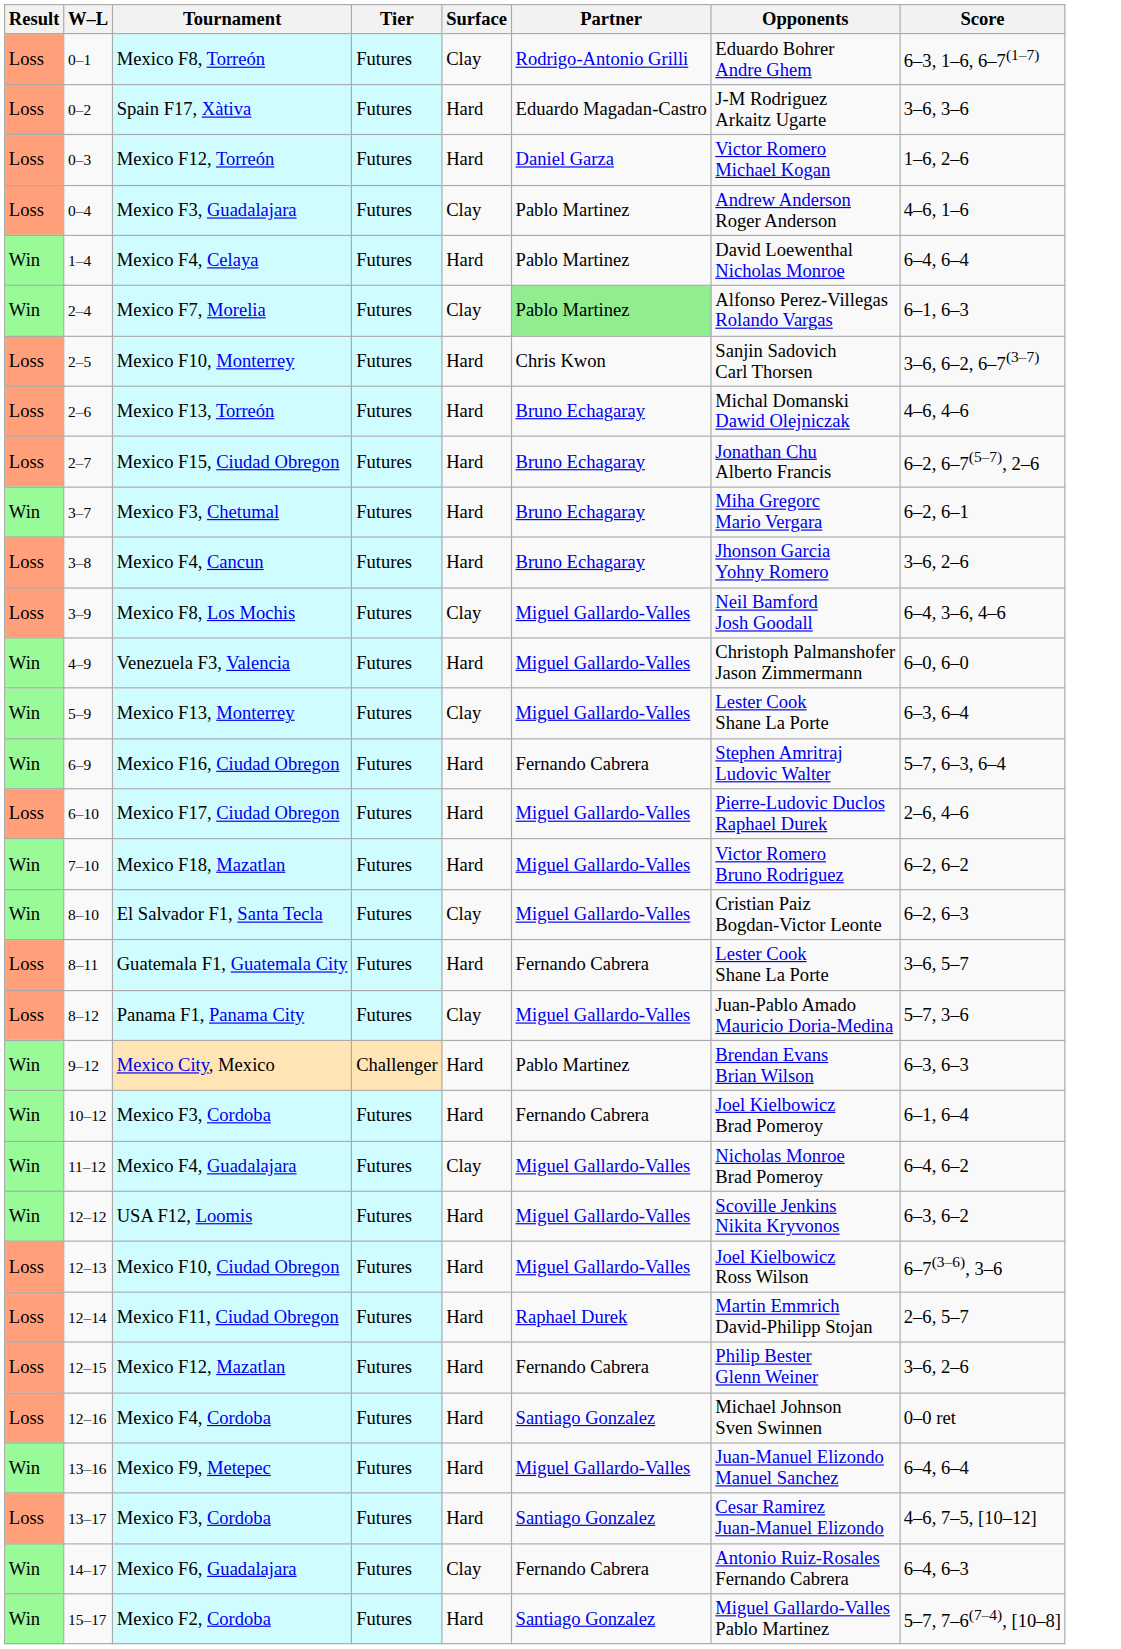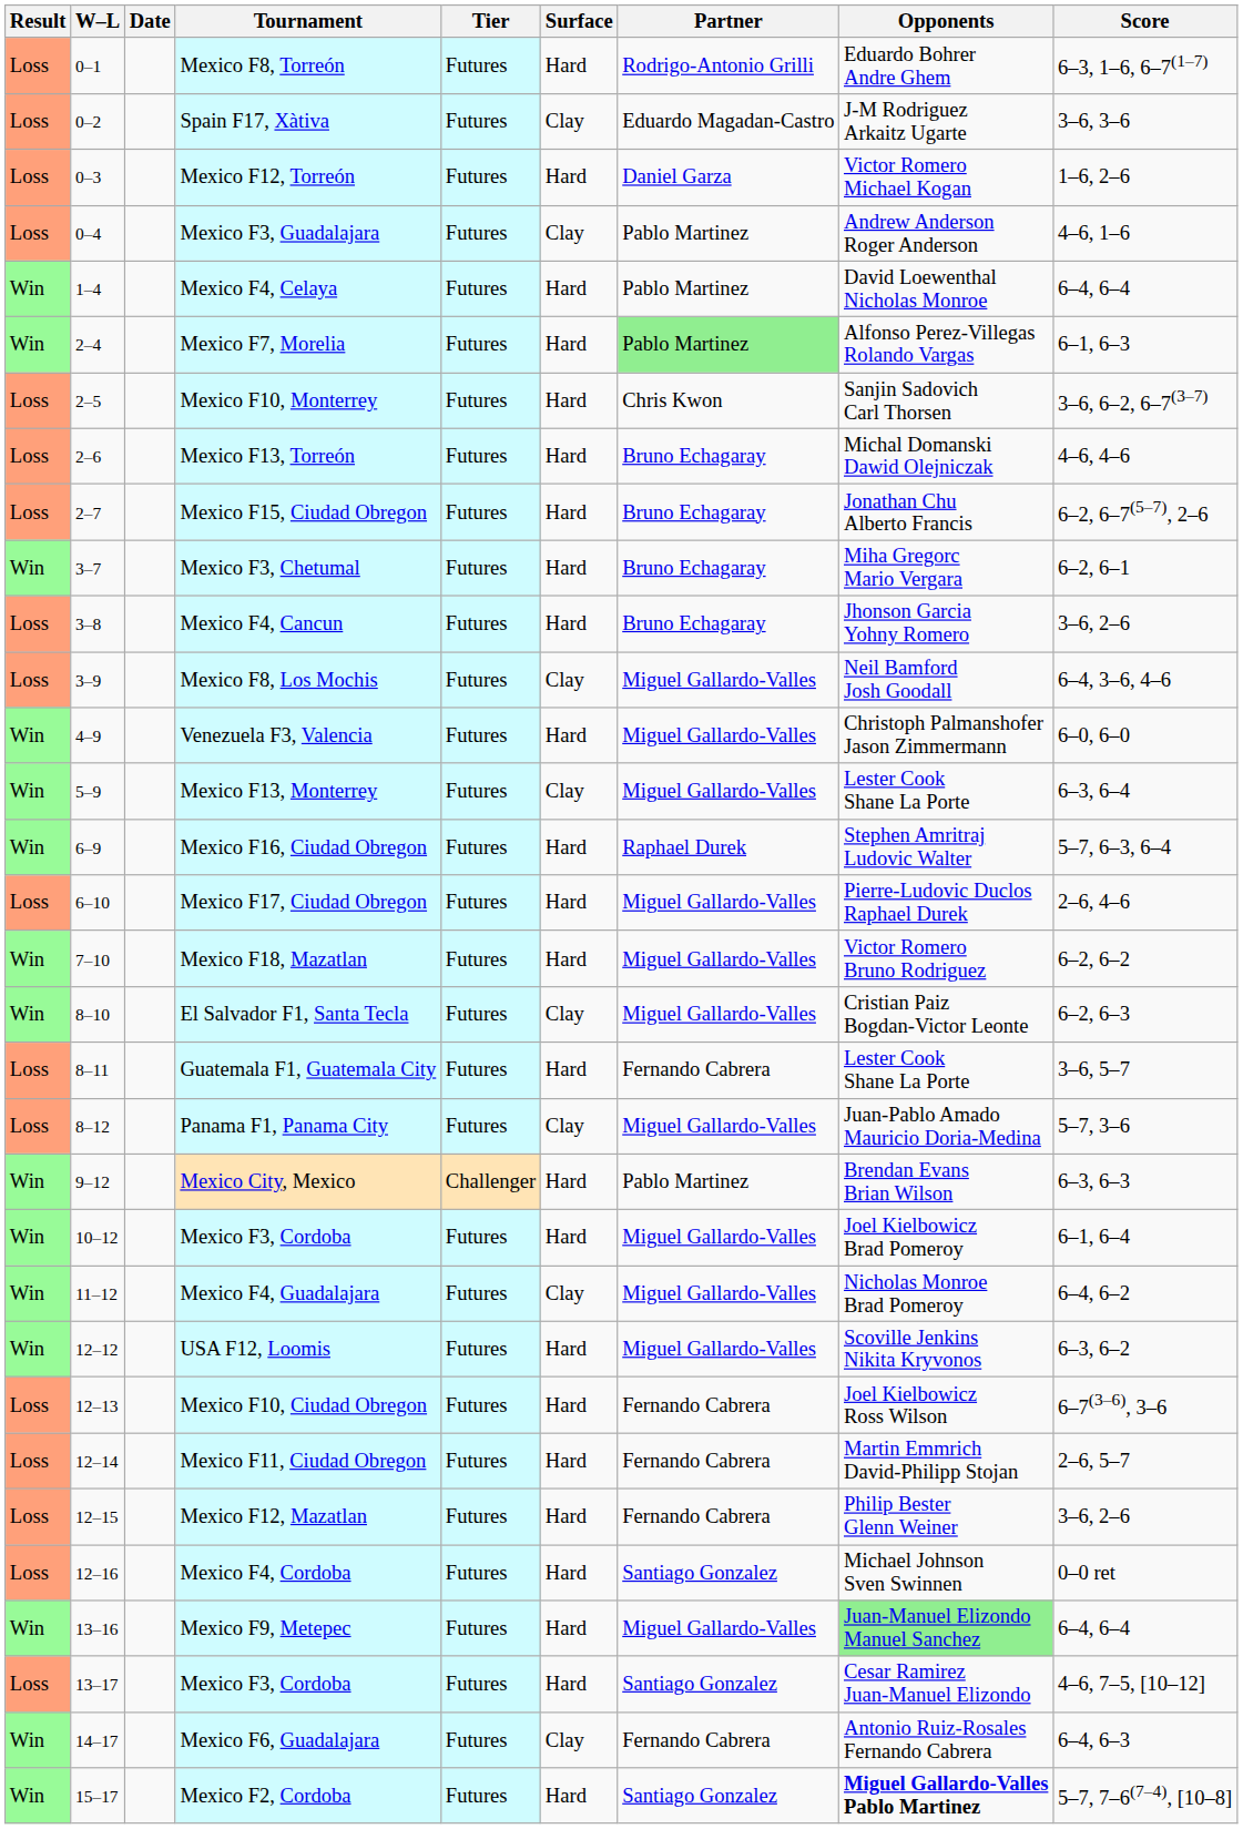+ column: Date
Mexico F8, Torreón | Surface: Clay -> Hard
Spain F17, Xàtiva | Surface: Hard -> Clay
Mexico F7, Morelia | Surface: Clay -> Hard
Mexico F16, Ciudad Obregon | Partner: Fernando Cabrera -> Raphael Durek
10–12 / Mexico F3, Cordoba | Partner: Fernando Cabrera -> Miguel Gallardo-Valles
Mexico F10, Ciudad Obregon | Partner: Miguel Gallardo-Valles -> Fernando Cabrera
Mexico F11, Ciudad Obregon | Partner: Raphael Durek -> Fernando Cabrera
Mexico F9, Metepec | Opponents: no background -> lightgreen background
Mexico F2, Cordoba | Opponents: normal -> bold
